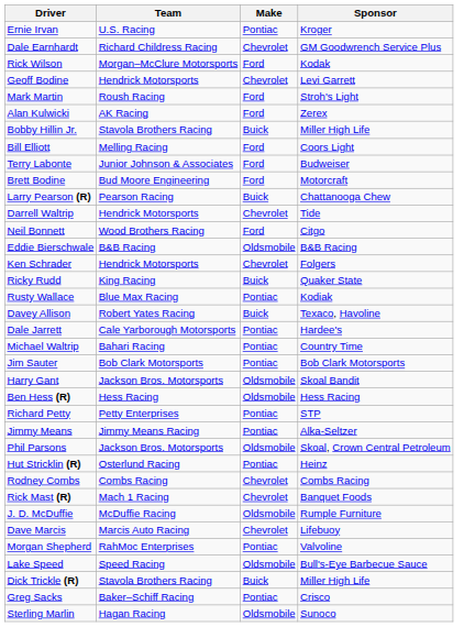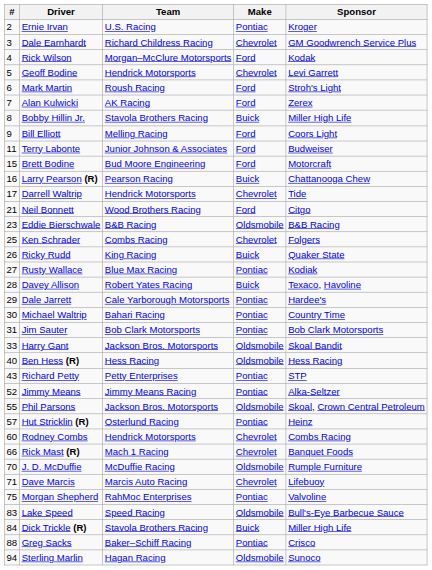+ column: # | 2 | 3 | 4 | 5 | 6 | 7 | 8 | 9 | 11 | 15 | 16 | 17 | 21 | 23 | 25 | 26 | 27 | 28 | 29 | 30 | 31 | 33 | 40 | 43 | 52 | 55 | 57 | 60 | 66 | 70 | 71 | 75 | 83 | 84 | 88 | 94
Ken Schrader | Team: Hendrick Motorsports -> Combs Racing
Rodney Combs | Team: Combs Racing -> Hendrick Motorsports
